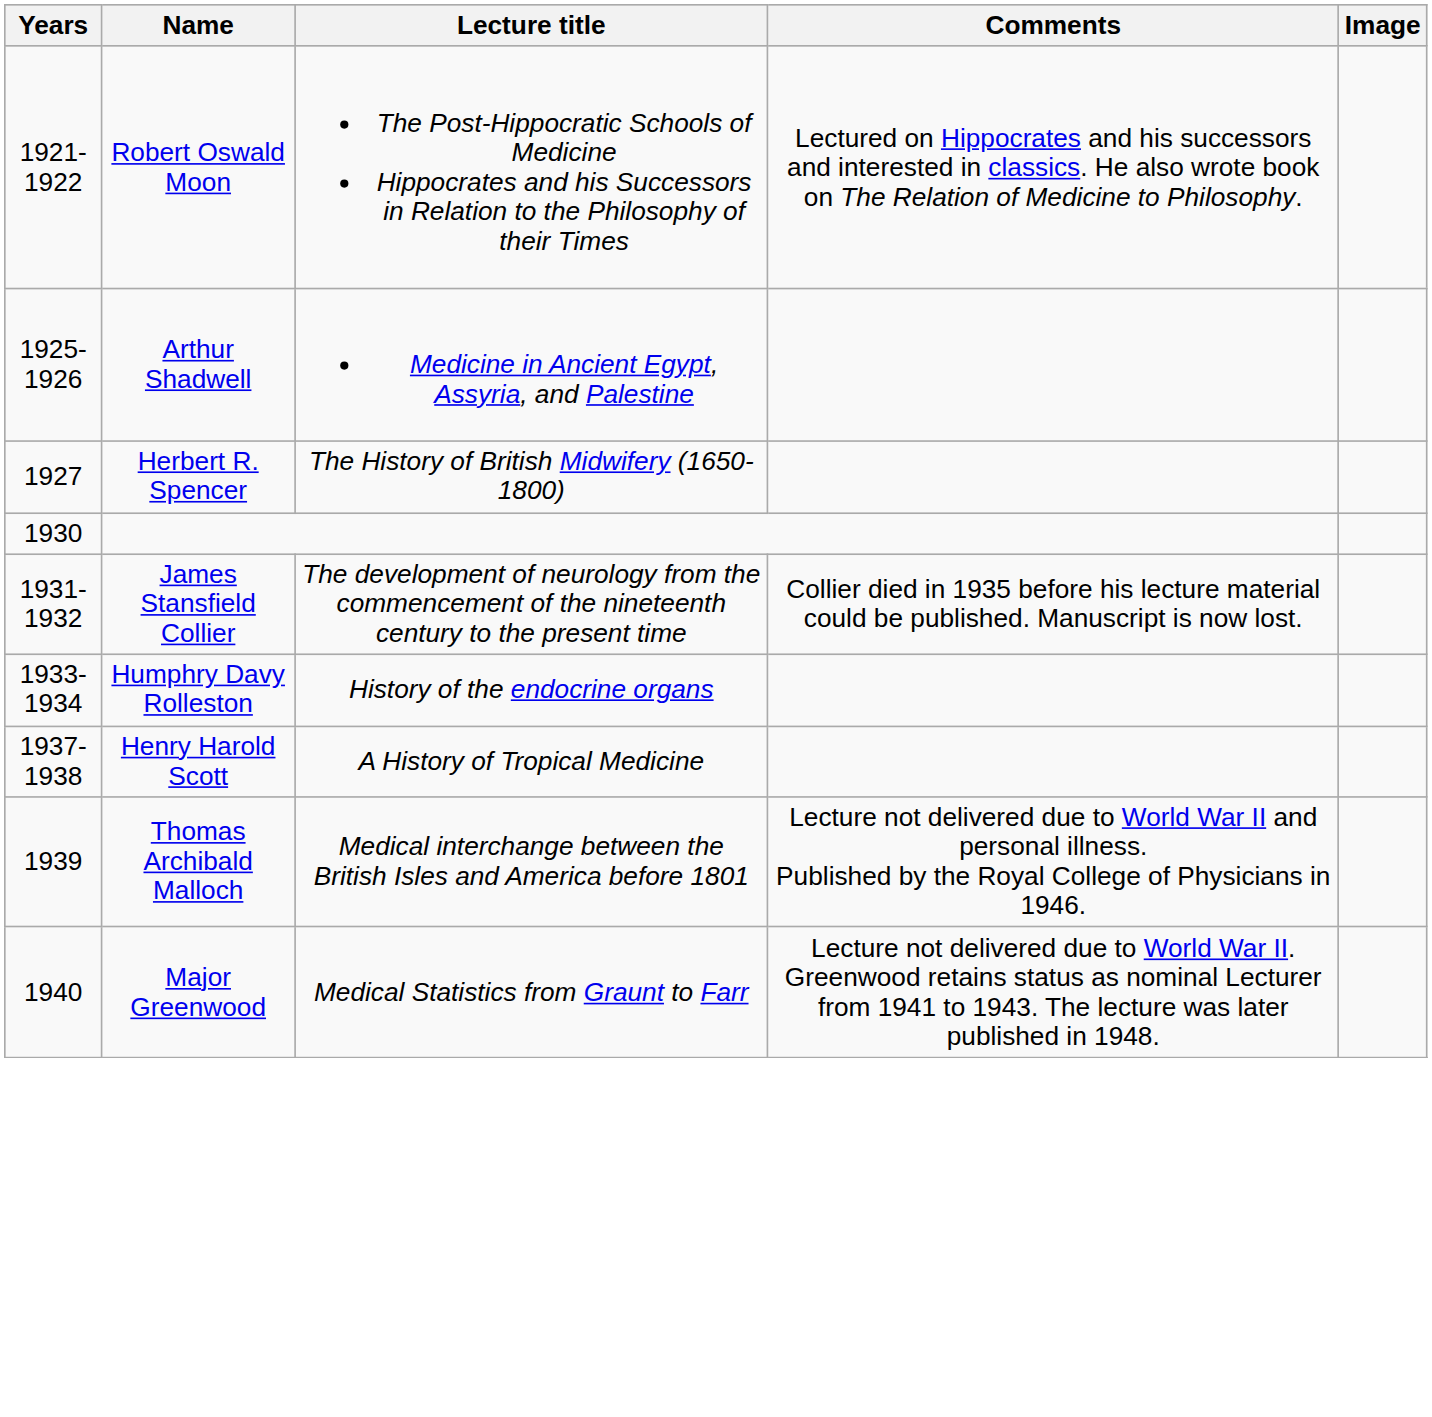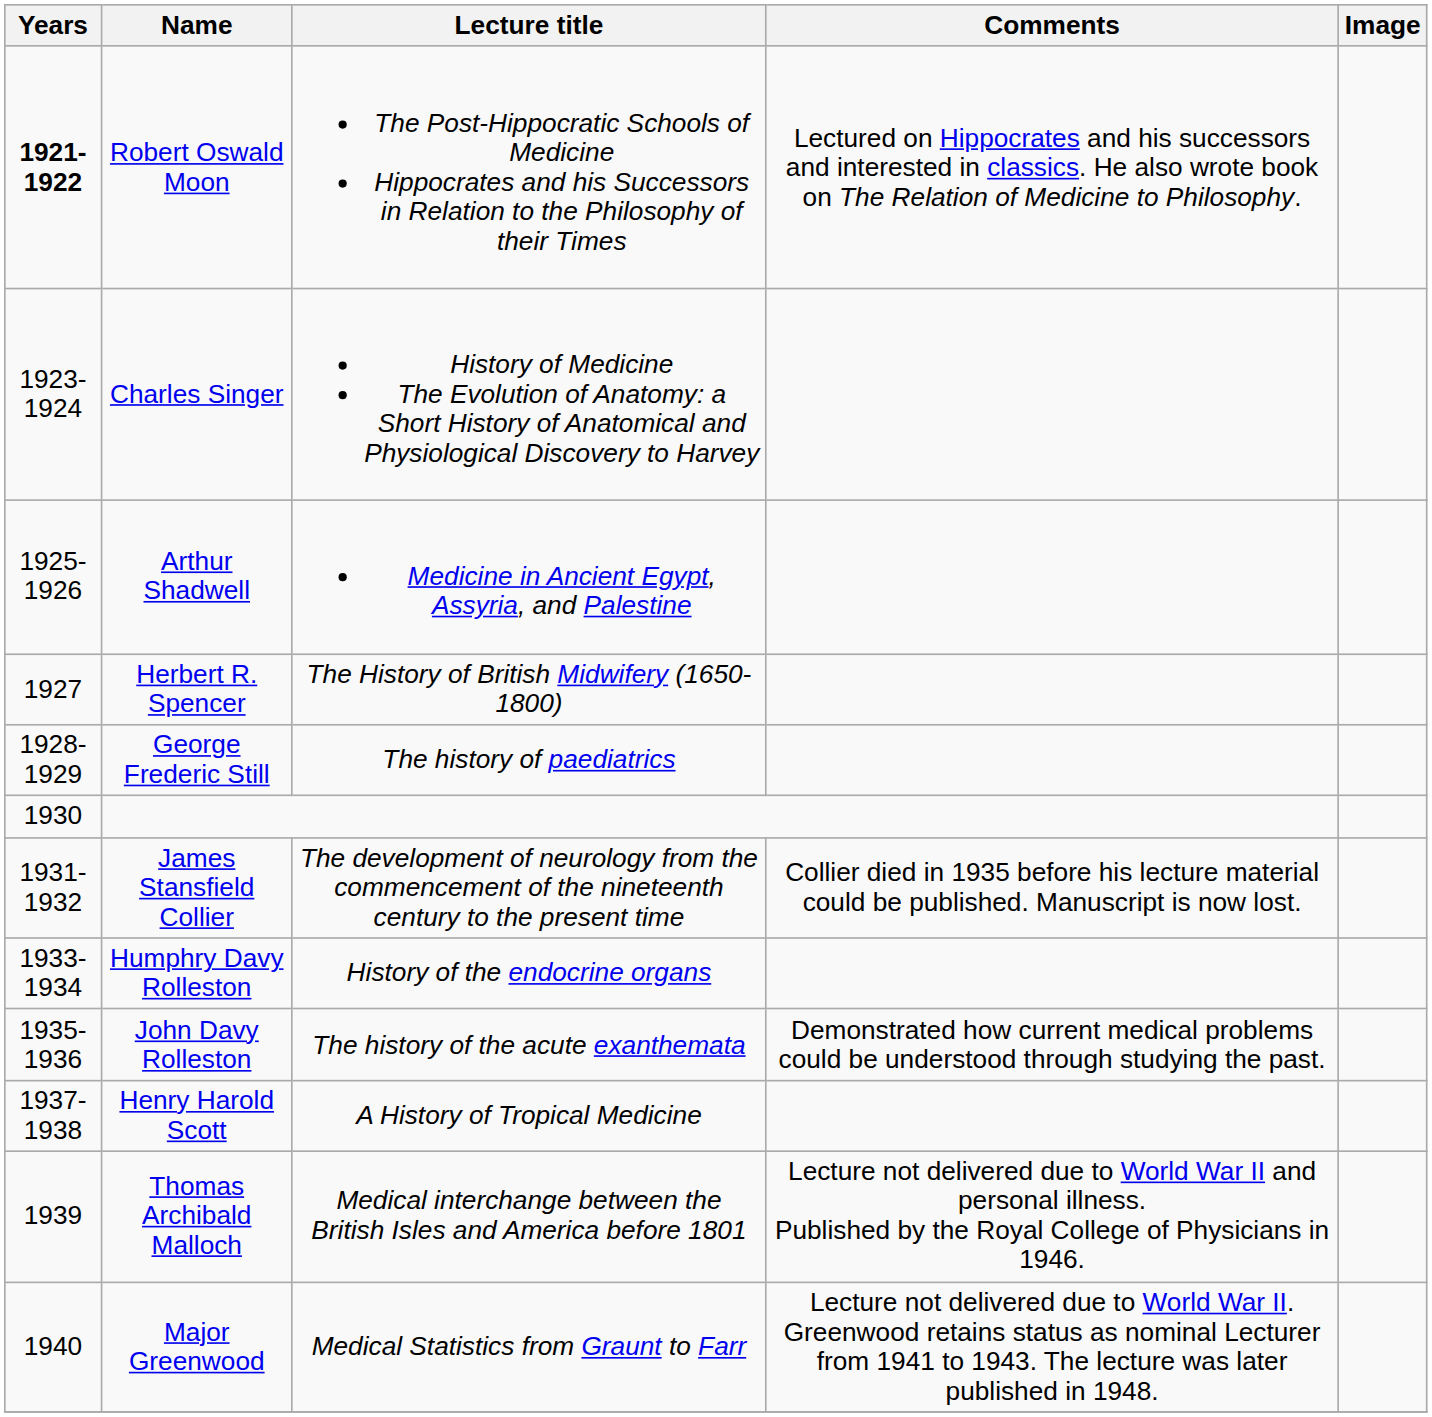Robert Oswald Moon | Years: normal -> bold
+ row: 1923-1924 | Charles Singer | History of Medicine The Evolution of Anatomy: a Short History of Anatomical and Physiological Discovery to Harvey
+ row: 1928-1929 | George Frederic Still | The history of paediatrics
+ row: 1935-1936 | John Davy Rolleston | The history of the acute exanthemata | Demonstrated how current medical problems could be understood through studying the past.
